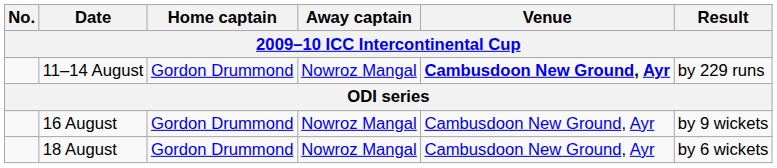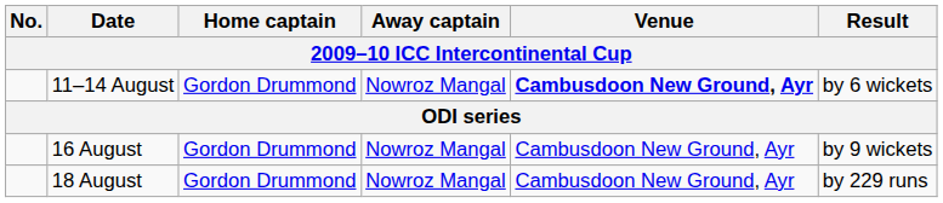11–14 August | Result: by 229 runs -> by 6 wickets
18 August | Result: by 6 wickets -> by 229 runs
